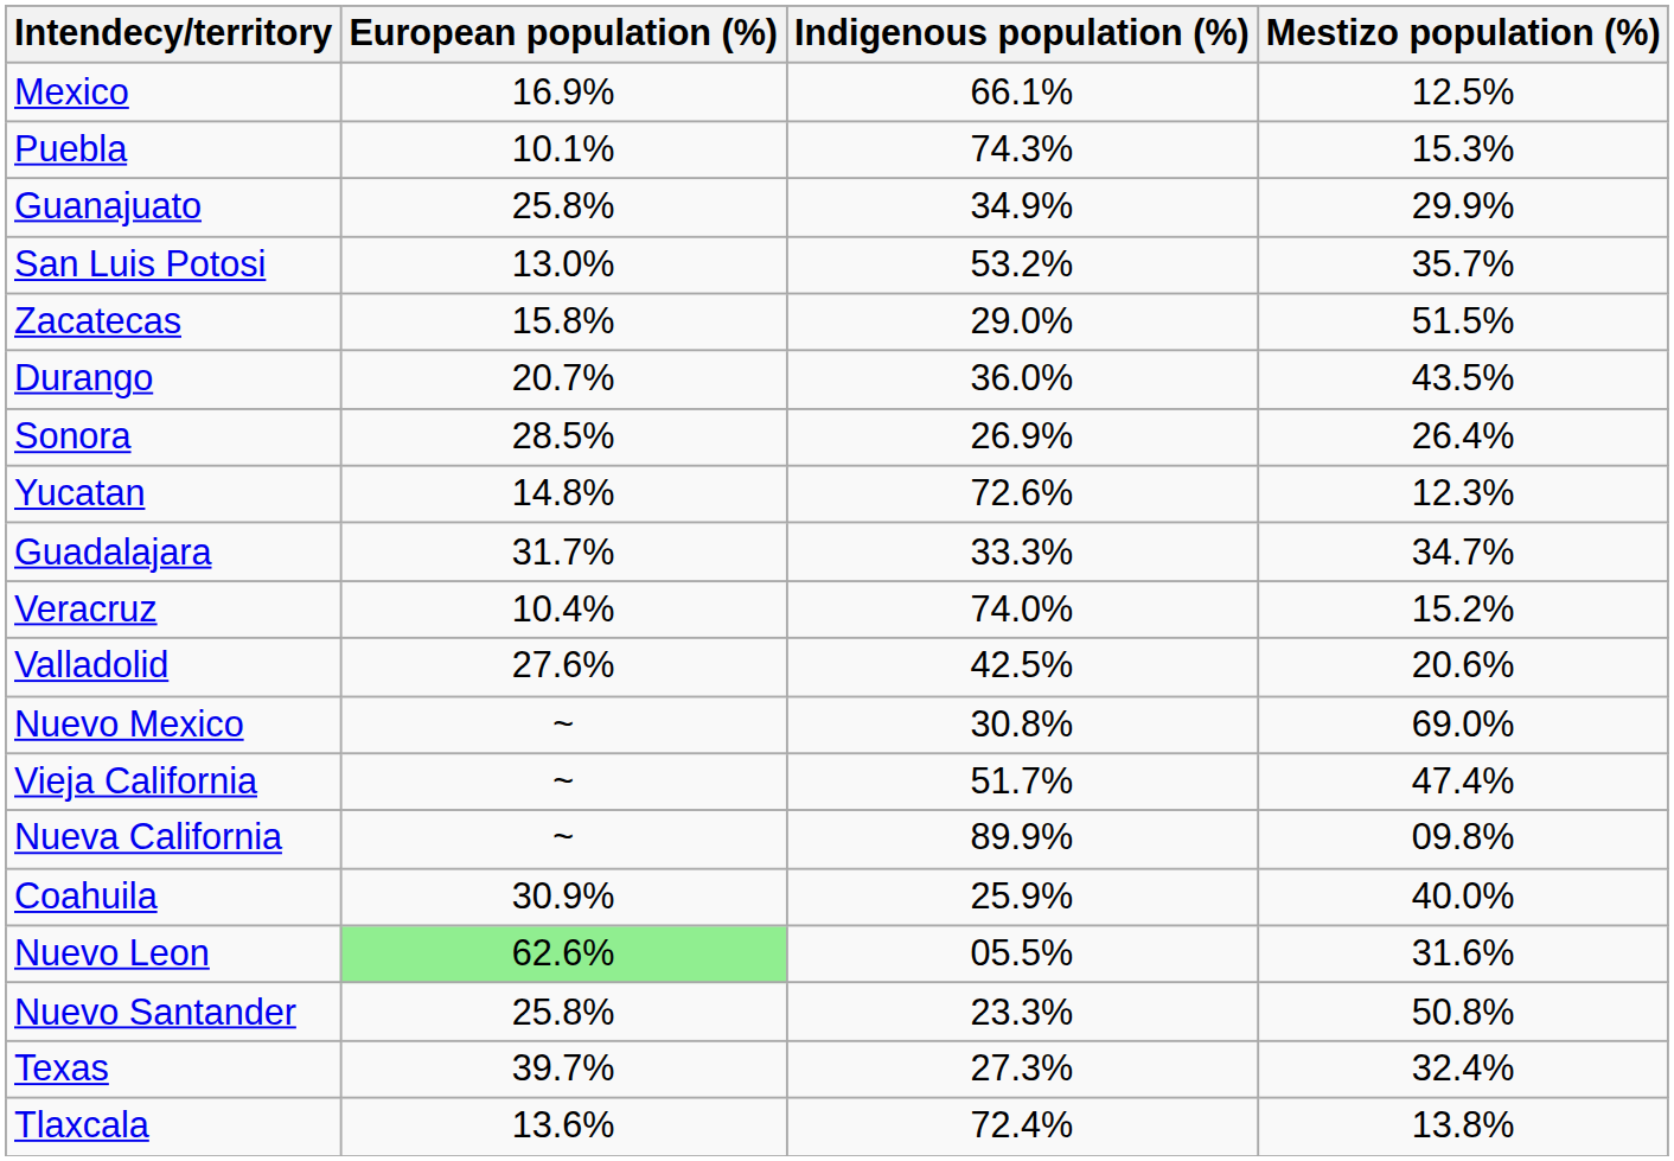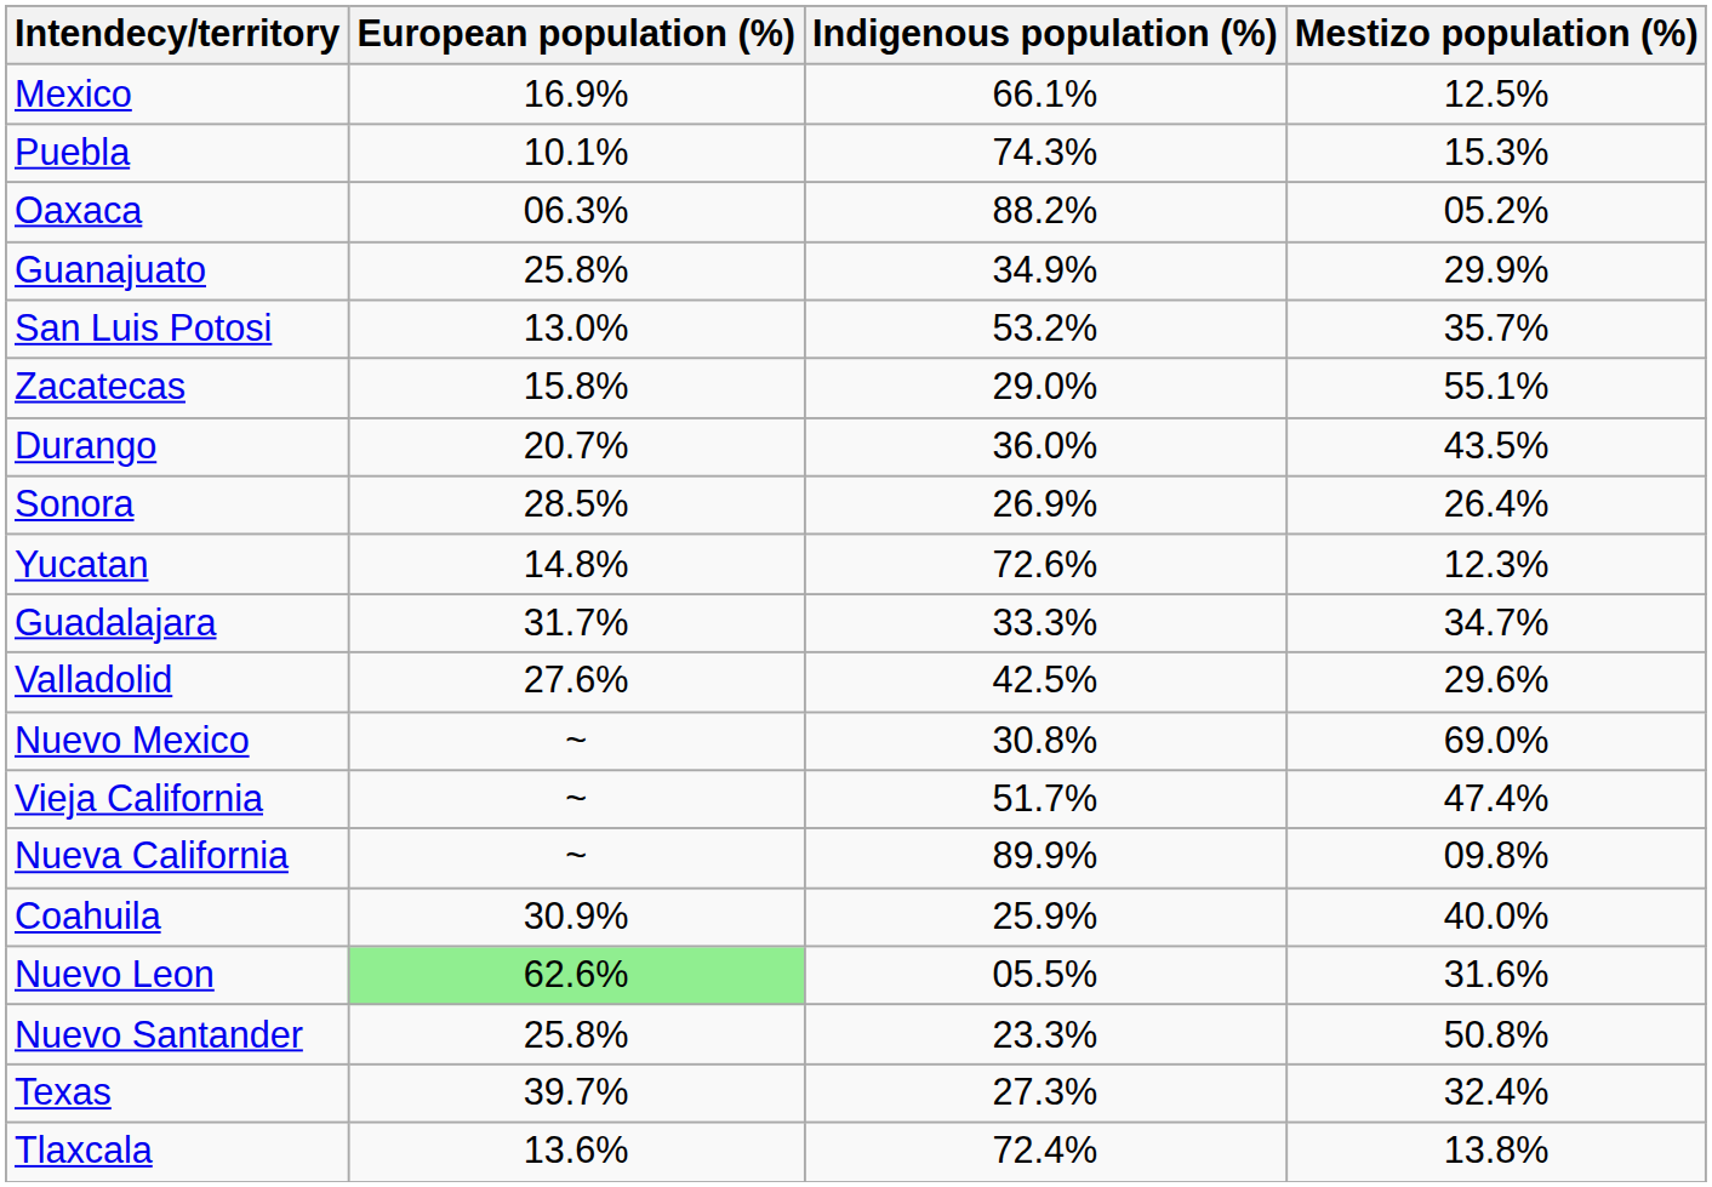+ row: Oaxaca | 06.3% | 88.2% | 05.2%
Zacatecas | Mestizo population (%): 51.5% -> 55.1%
- row: Veracruz | 10.4% | 74.0% | 15.2%
Valladolid | Mestizo population (%): 20.6% -> 29.6%
